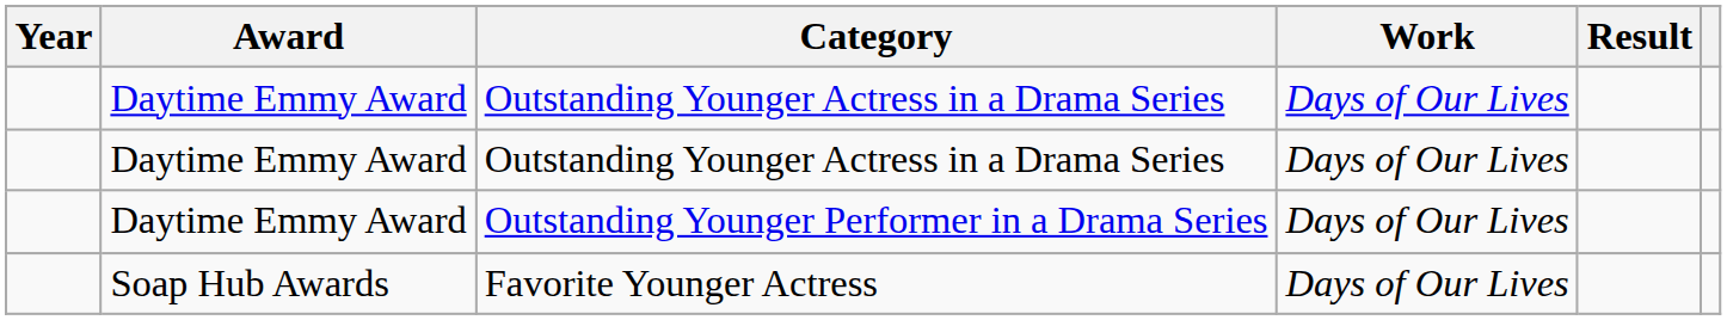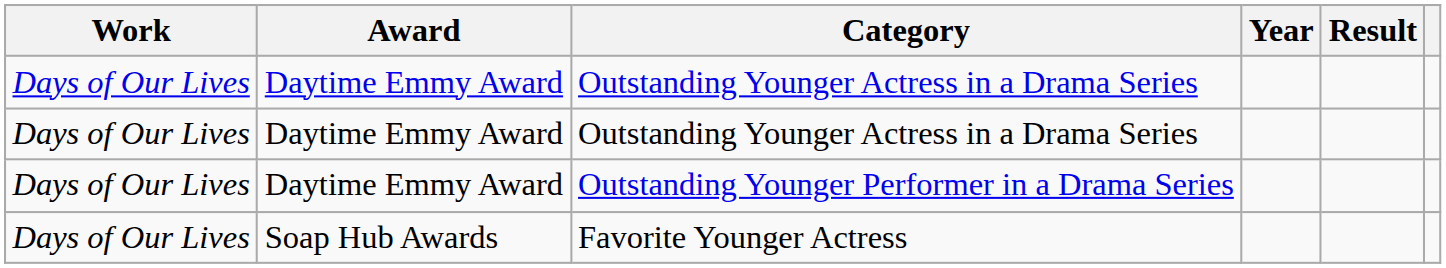columns swapped: Year <-> Work
